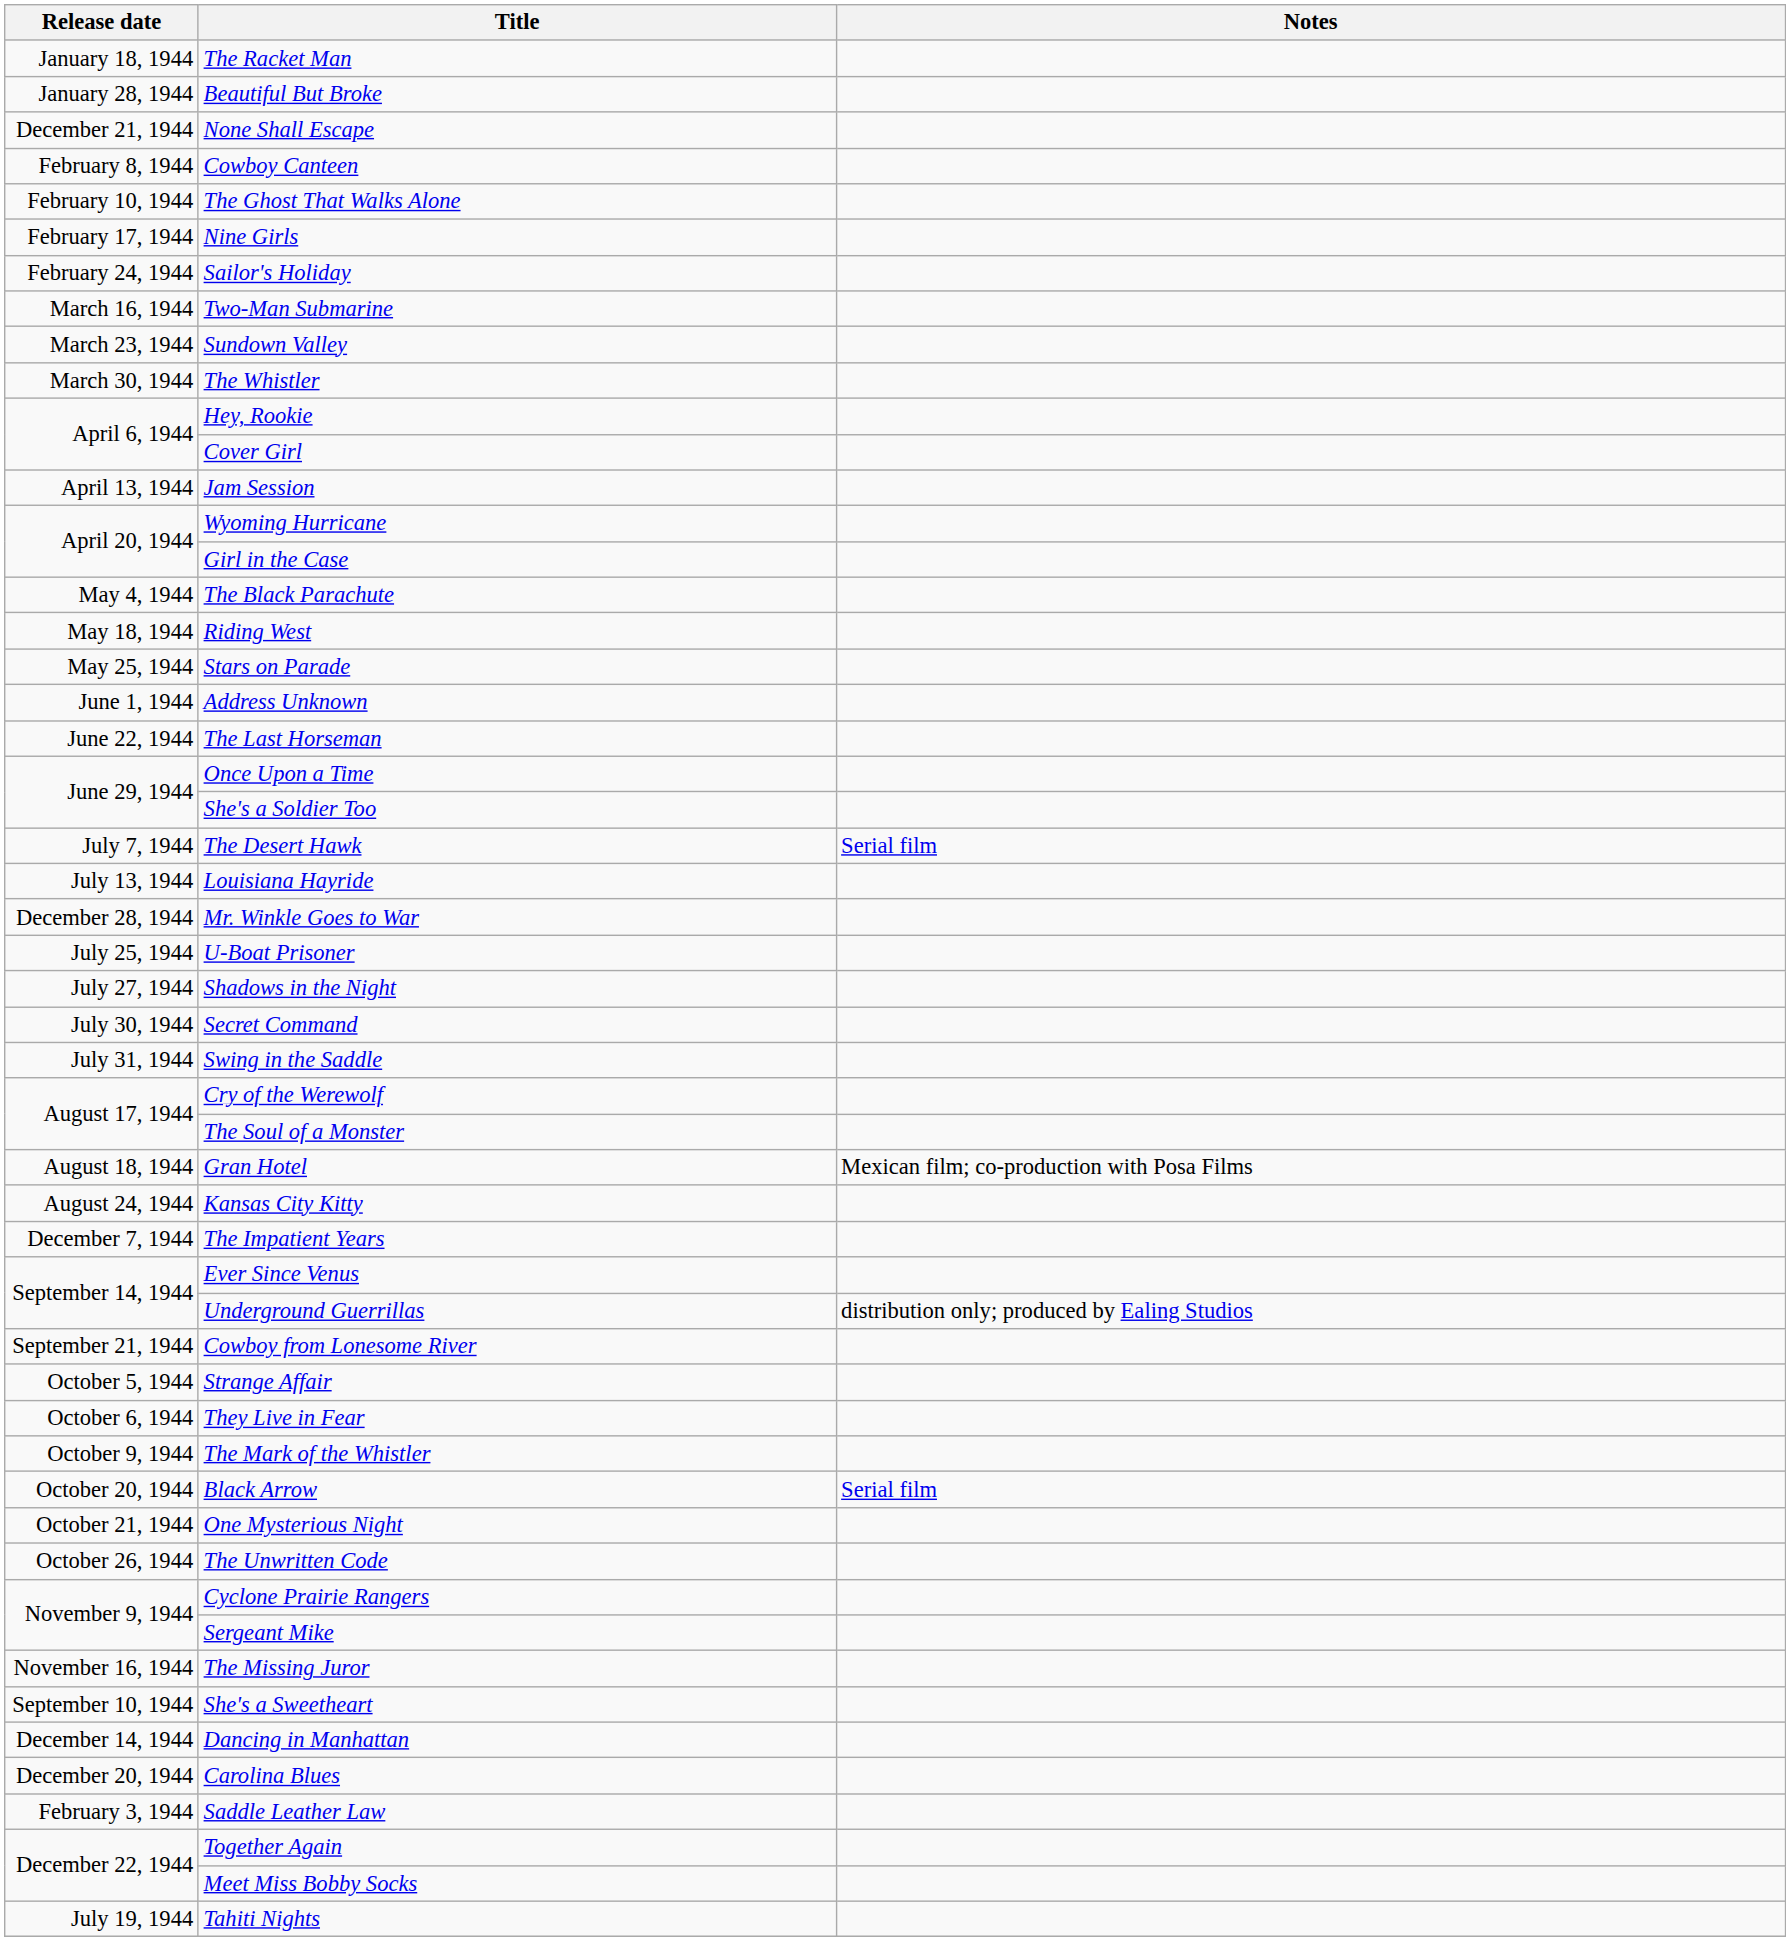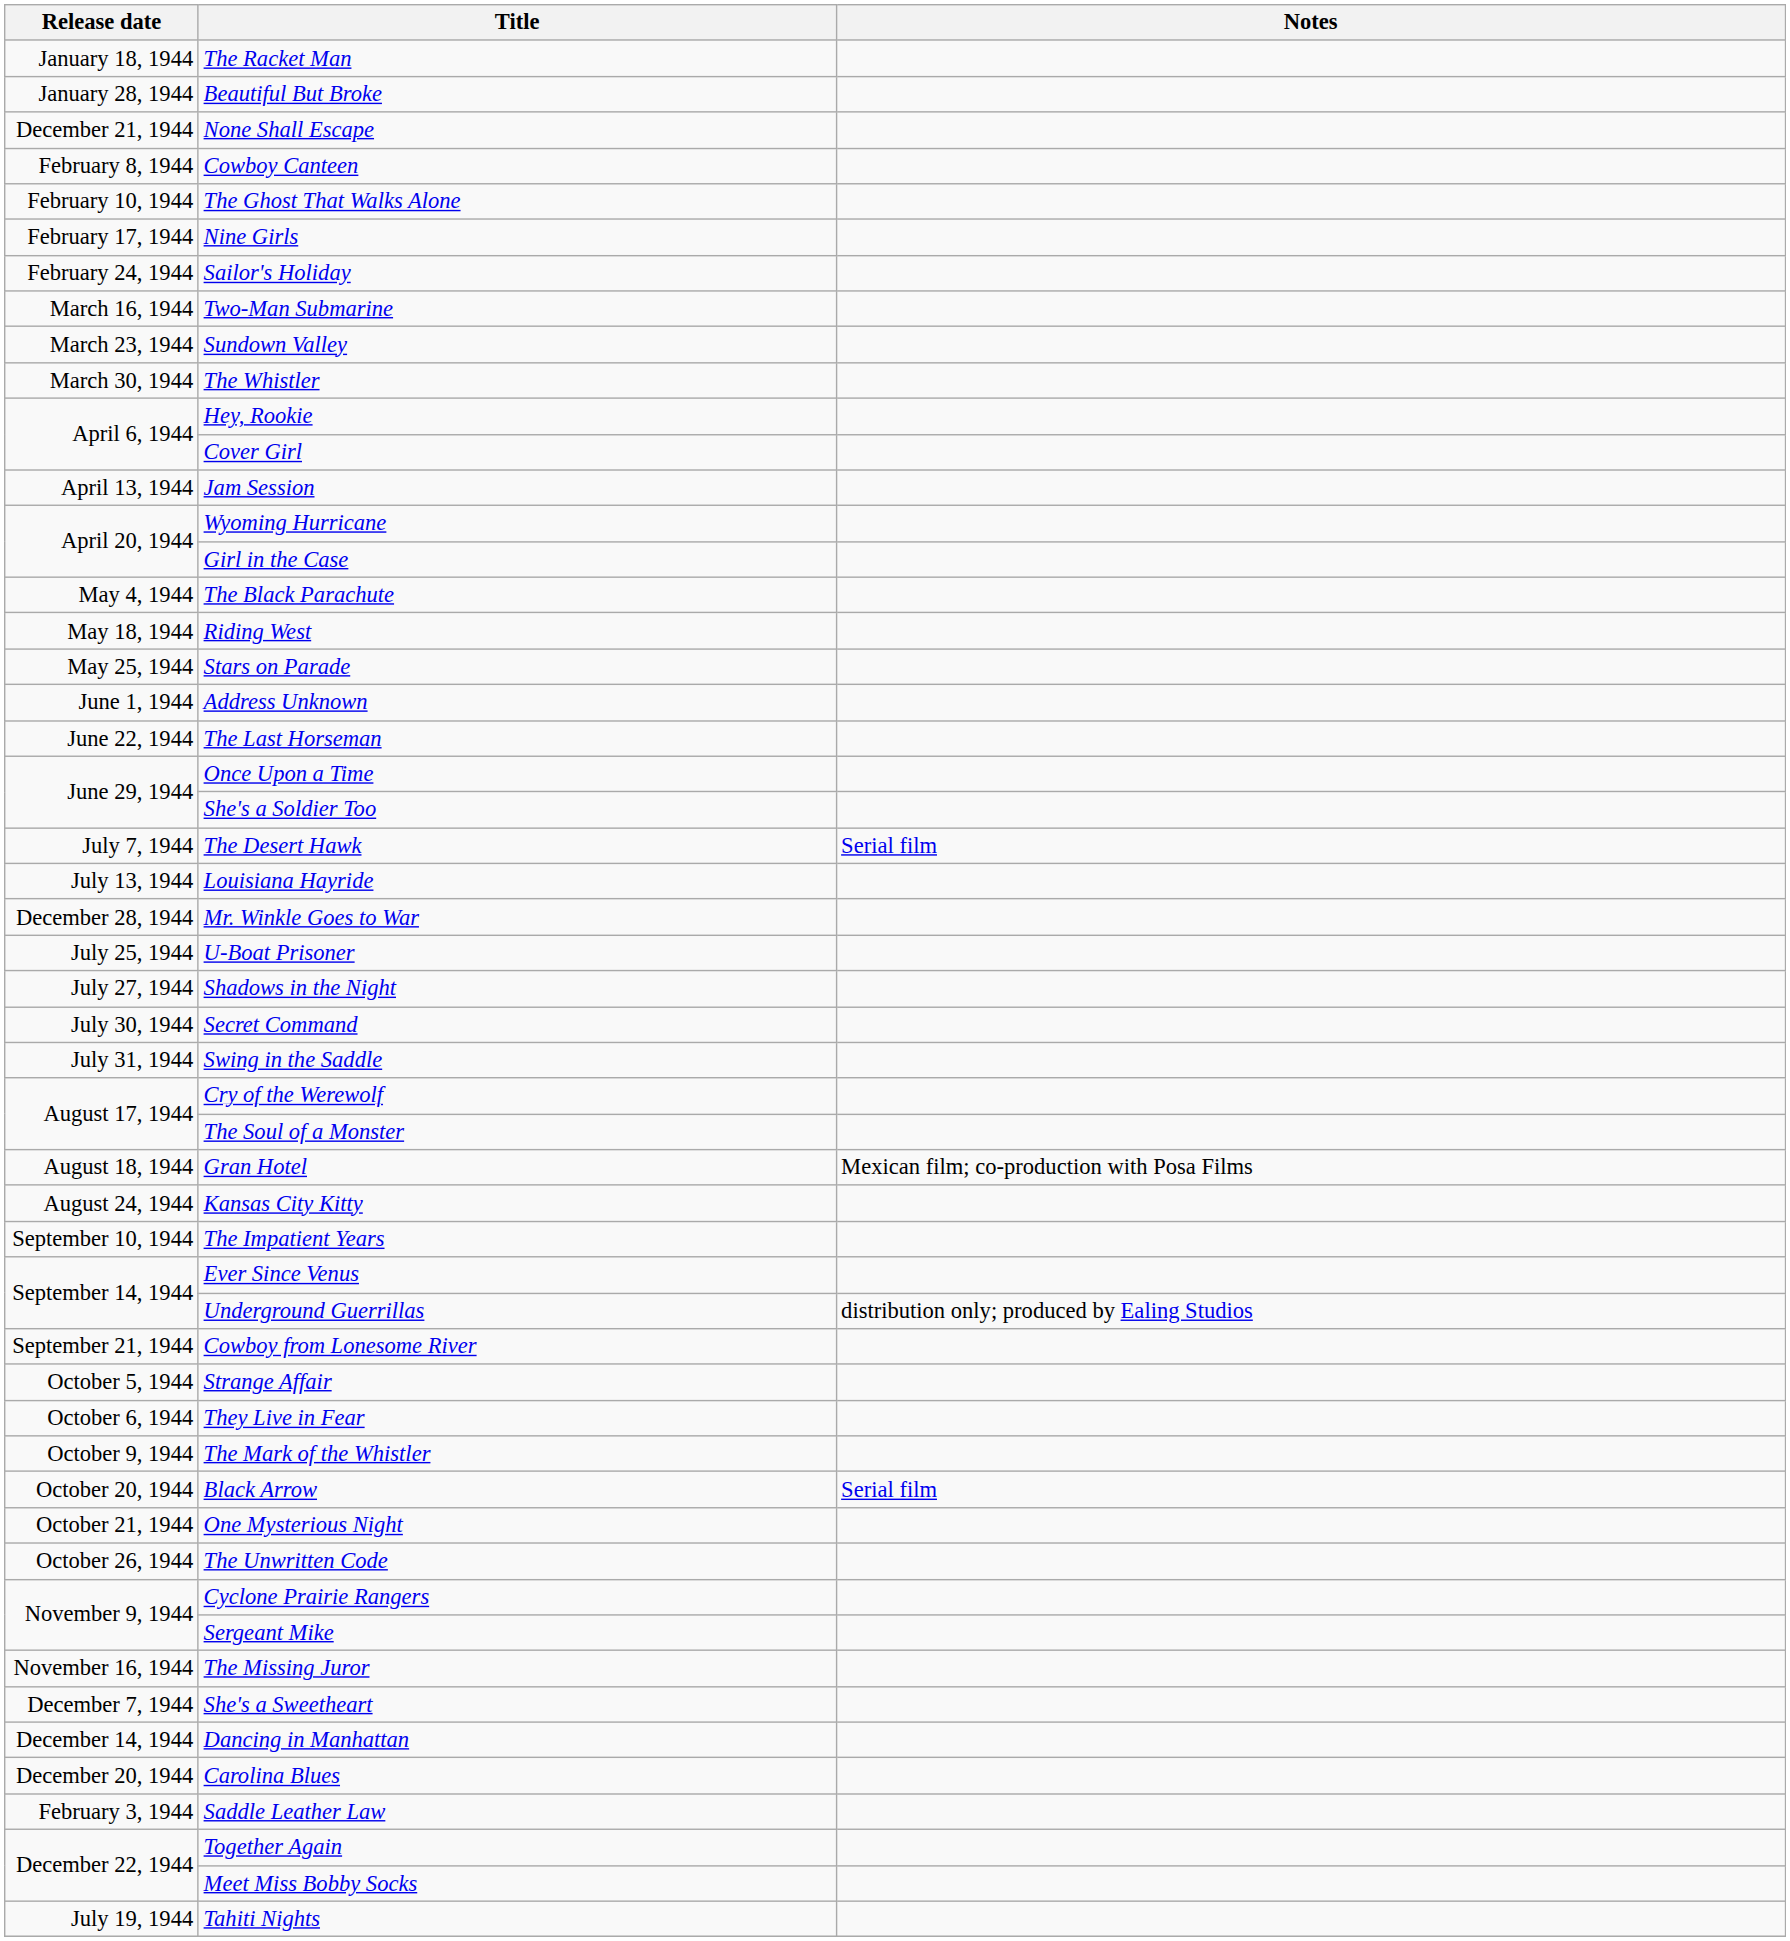The Impatient Years | Release date: December 7, 1944 -> September 10, 1944
She's a Sweetheart | Release date: September 10, 1944 -> December 7, 1944
